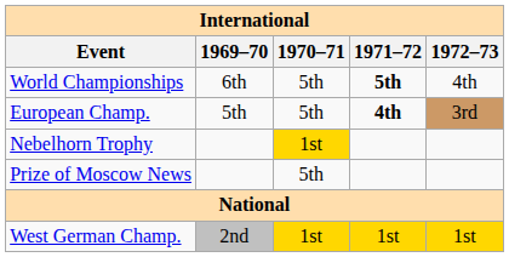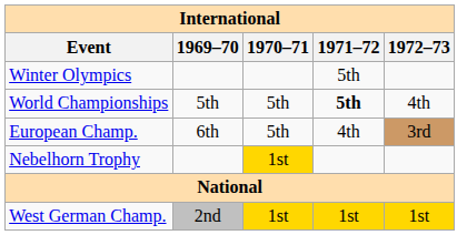+ row: Winter Olympics | 5th
World Championships | 1969–70: 6th -> 5th
European Champ. | 1969–70: 5th -> 6th
European Champ. | 1971–72: bold -> normal
- row: Prize of Moscow News | 5th
